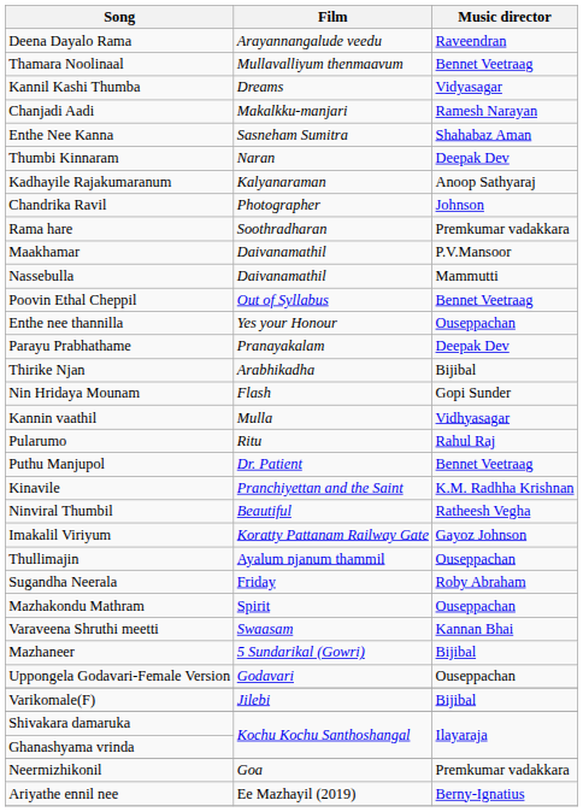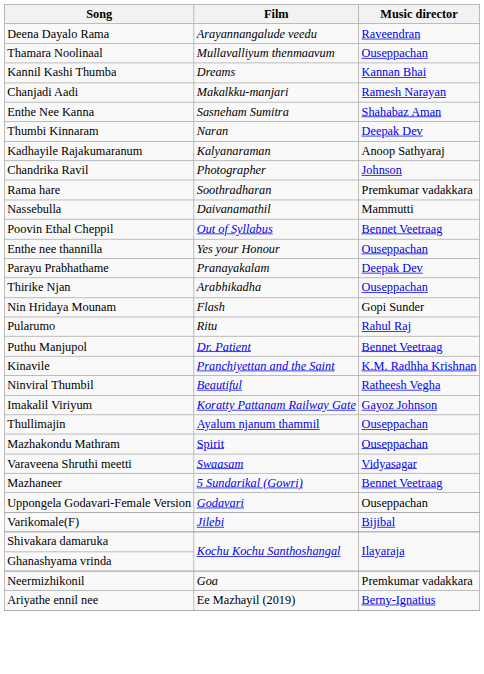Thamara Noolinaal | Music director: Bennet Veetraag -> Ouseppachan
Kannil Kashi Thumba | Music director: Vidyasagar -> Kannan Bhai
- row: Maakhamar | Daivanamathil | P.V.Mansoor
Thirike Njan | Music director: Bijibal -> Ouseppachan
- row: Kannin vaathil | Mulla | Vidhyasagar
- row: Sugandha Neerala | Friday | Roby Abraham
Varaveena Shruthi meetti | Music director: Kannan Bhai -> Vidyasagar
Mazhaneer | Music director: Bijibal -> Bennet Veetraag
